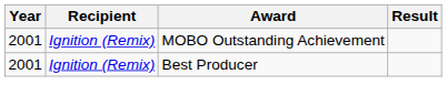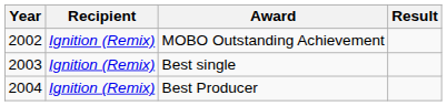MOBO Outstanding Achievement | Year: 2001 -> 2002
+ row: 2003 | Ignition (Remix) | Best single
Best Producer | Year: 2001 -> 2004
